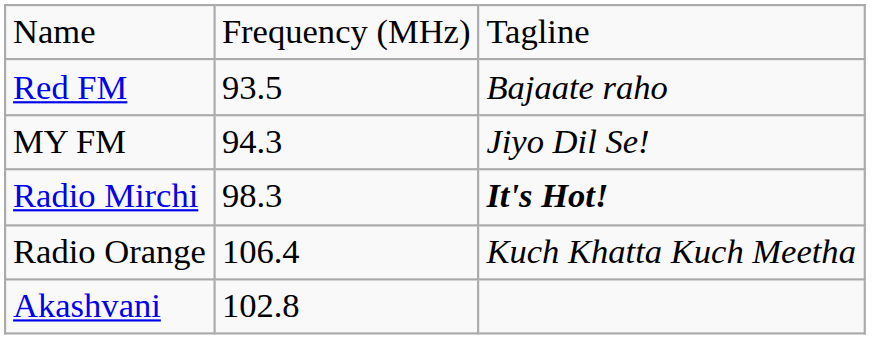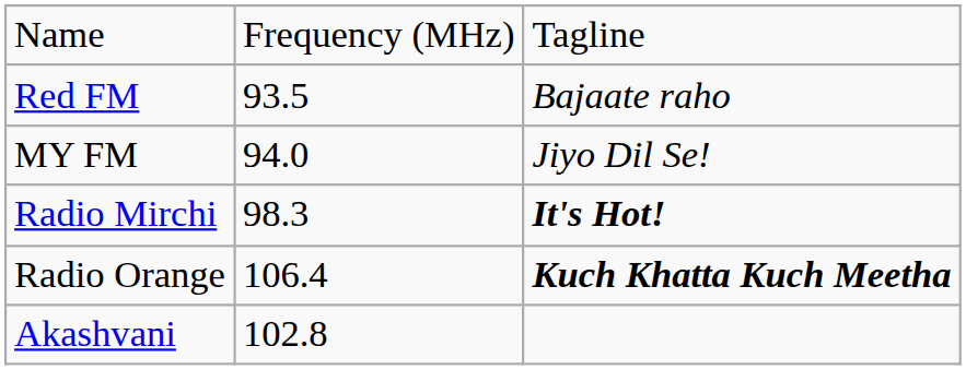MY FM | column 2: 94.3 -> 94.0
Radio Orange | column 3: normal -> bold
